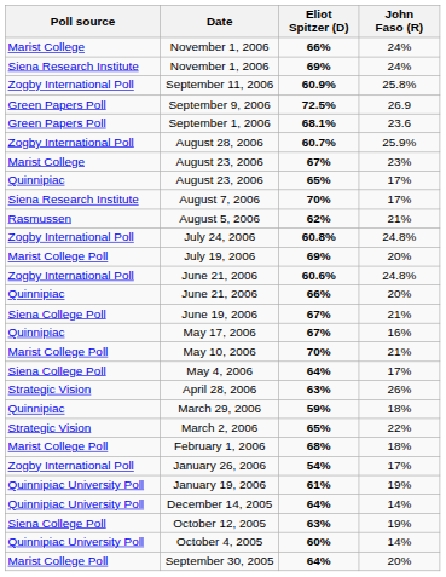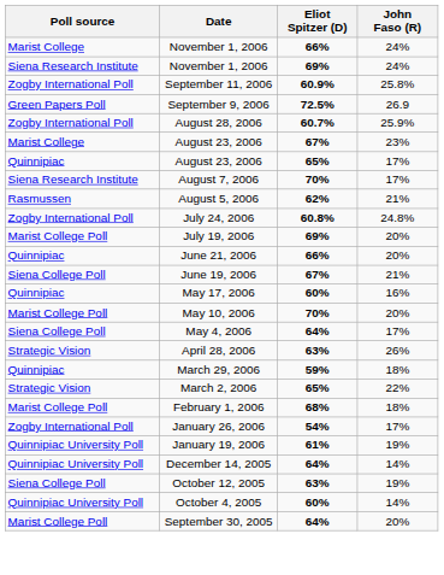- row: Green Papers Poll | September 1, 2006 | 68.1% | 23.6
- row: Zogby International Poll | June 21, 2006 | 60.6% | 24.8%
May 17, 2006 | Eliot Spitzer (D): 67% -> 60%
May 10, 2006 | John Faso (R): 21% -> 20%
